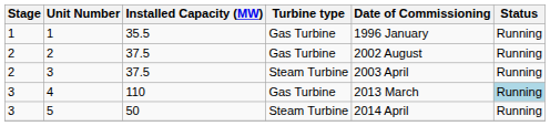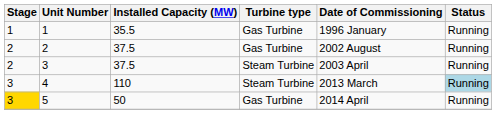4 | Turbine type: Gas Turbine -> Steam Turbine
5 | Stage: no background -> gold background
5 | Turbine type: Steam Turbine -> Gas Turbine
